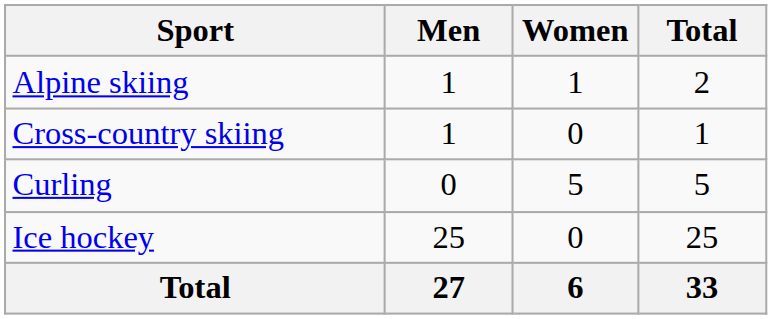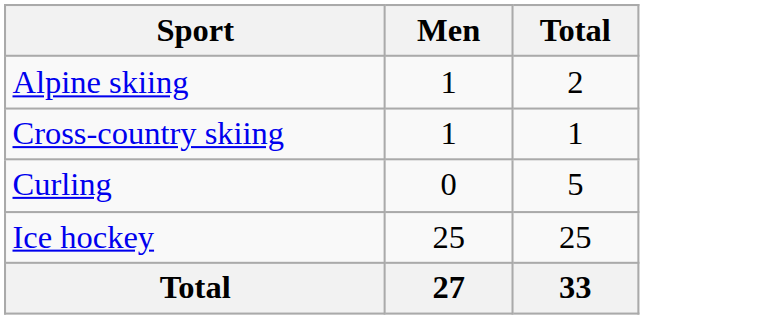- column: Women | 1 | 0 | 5 | 0 | 6
